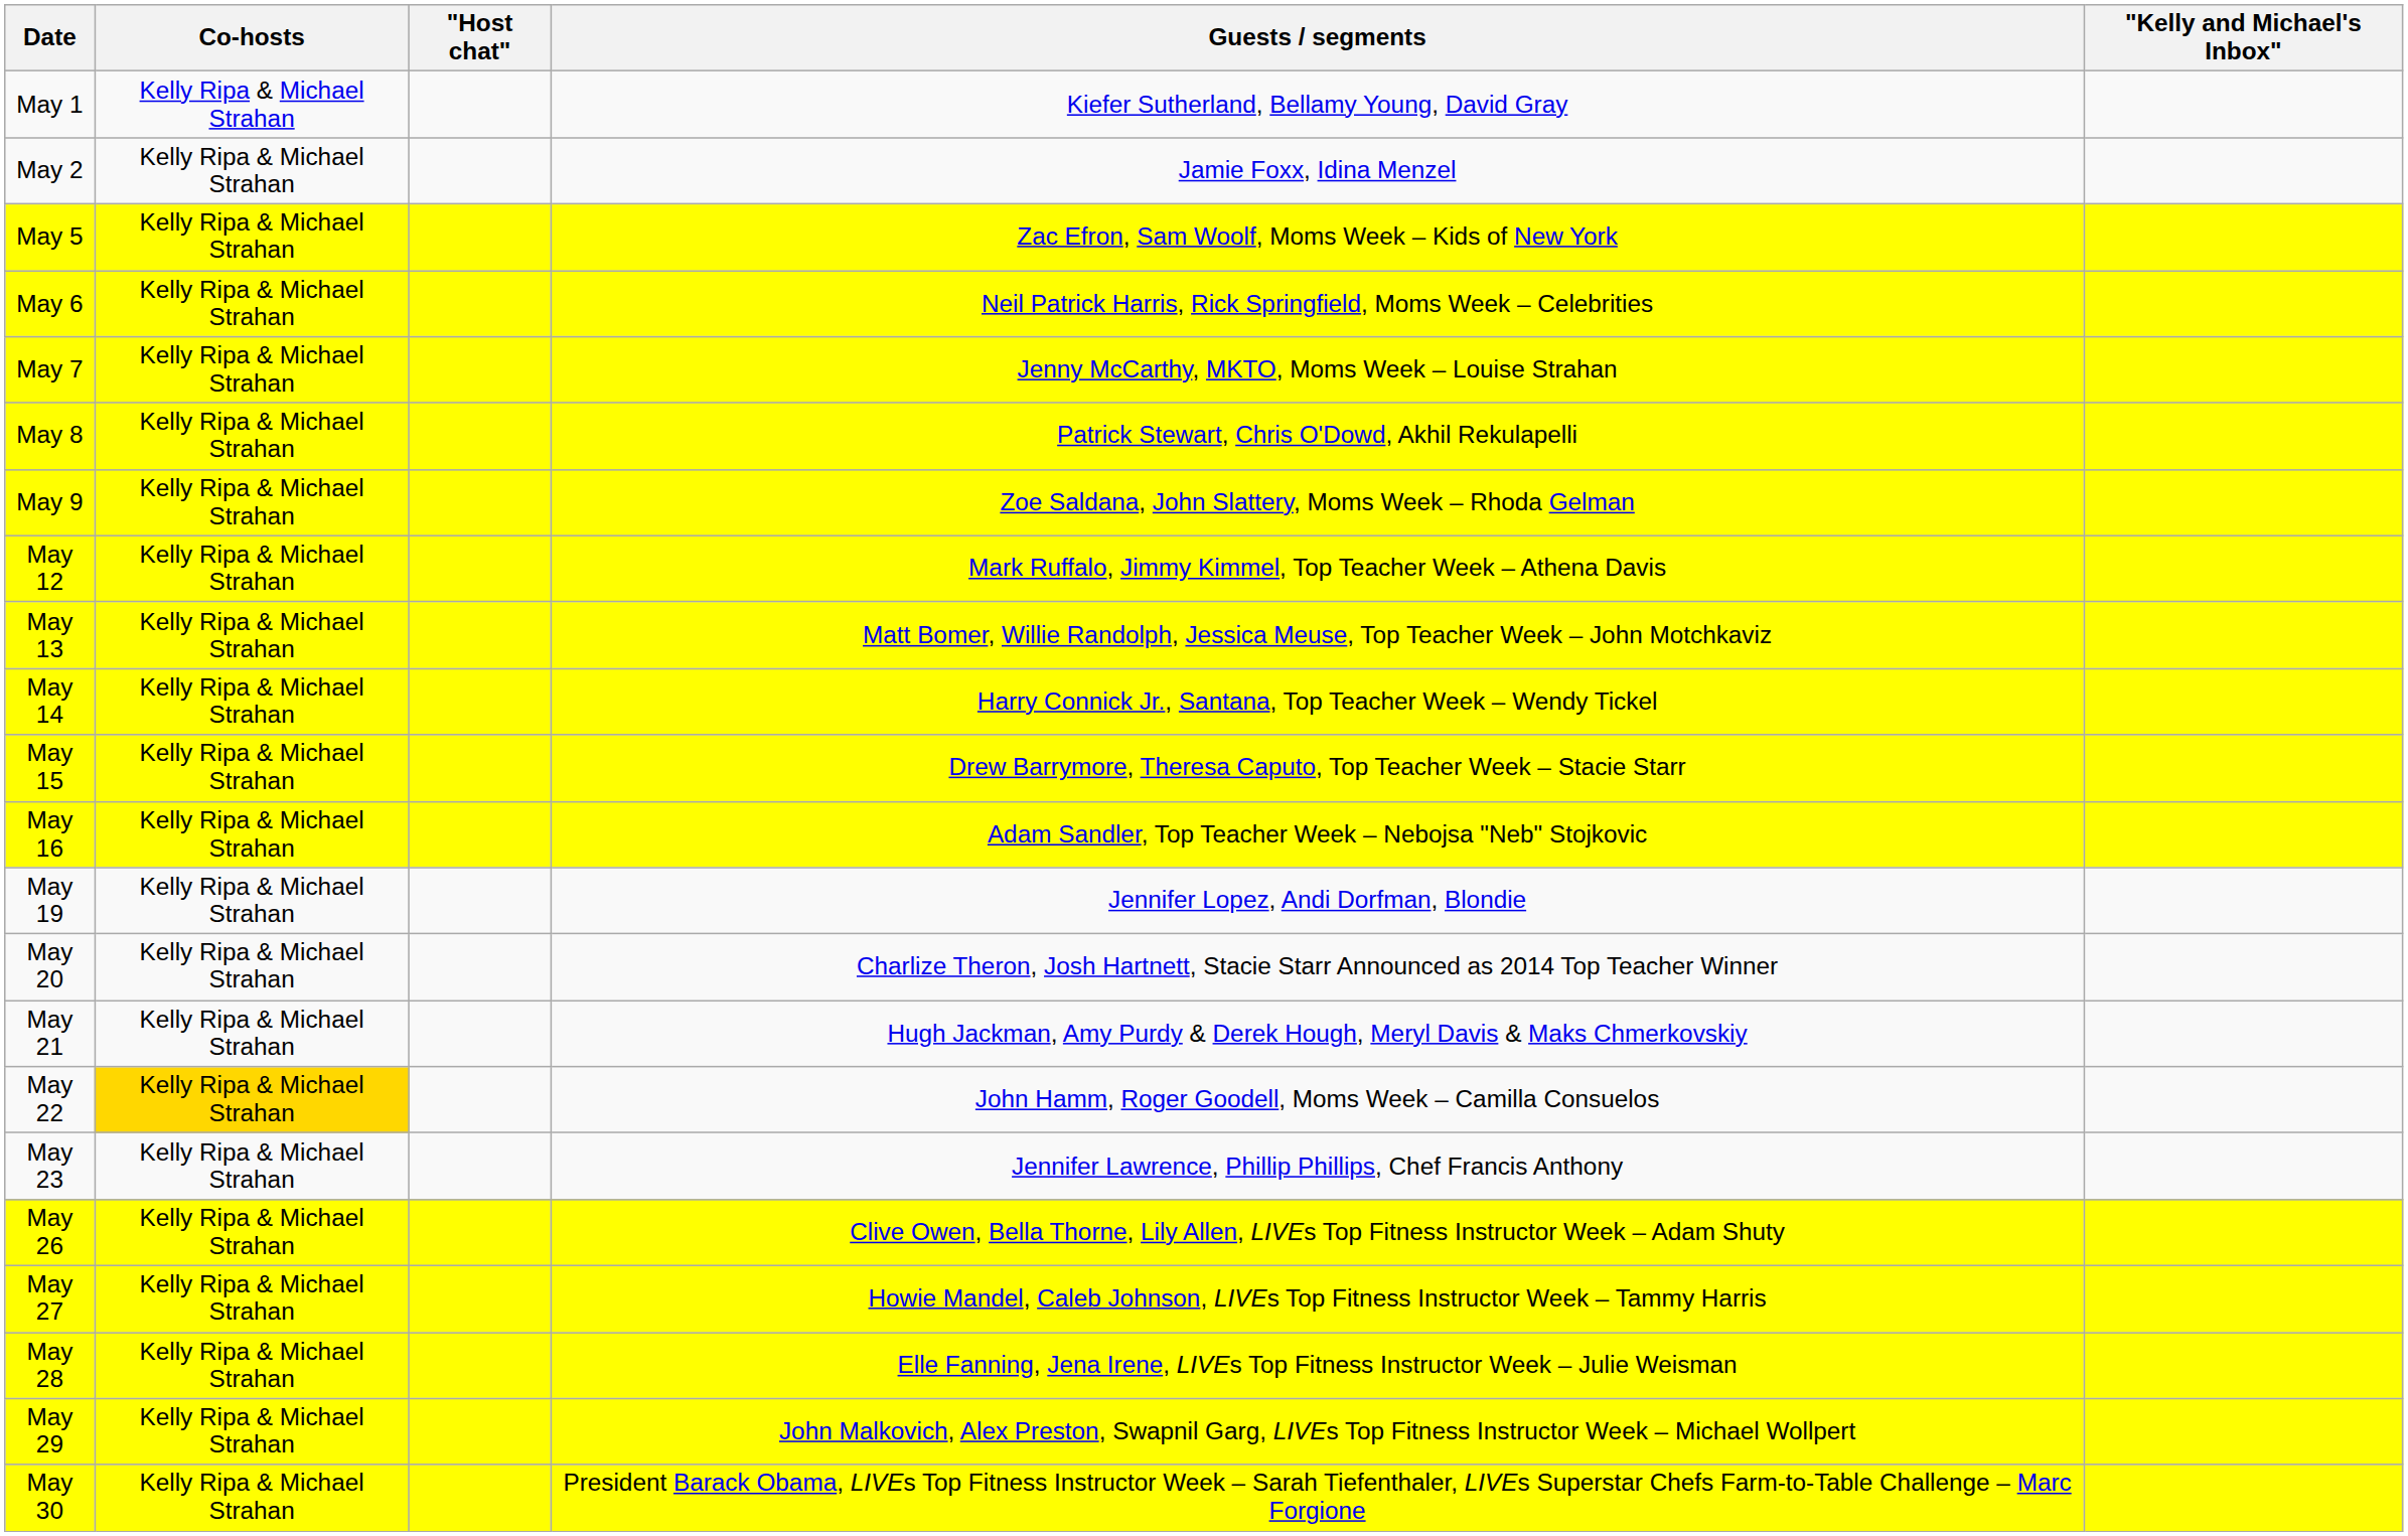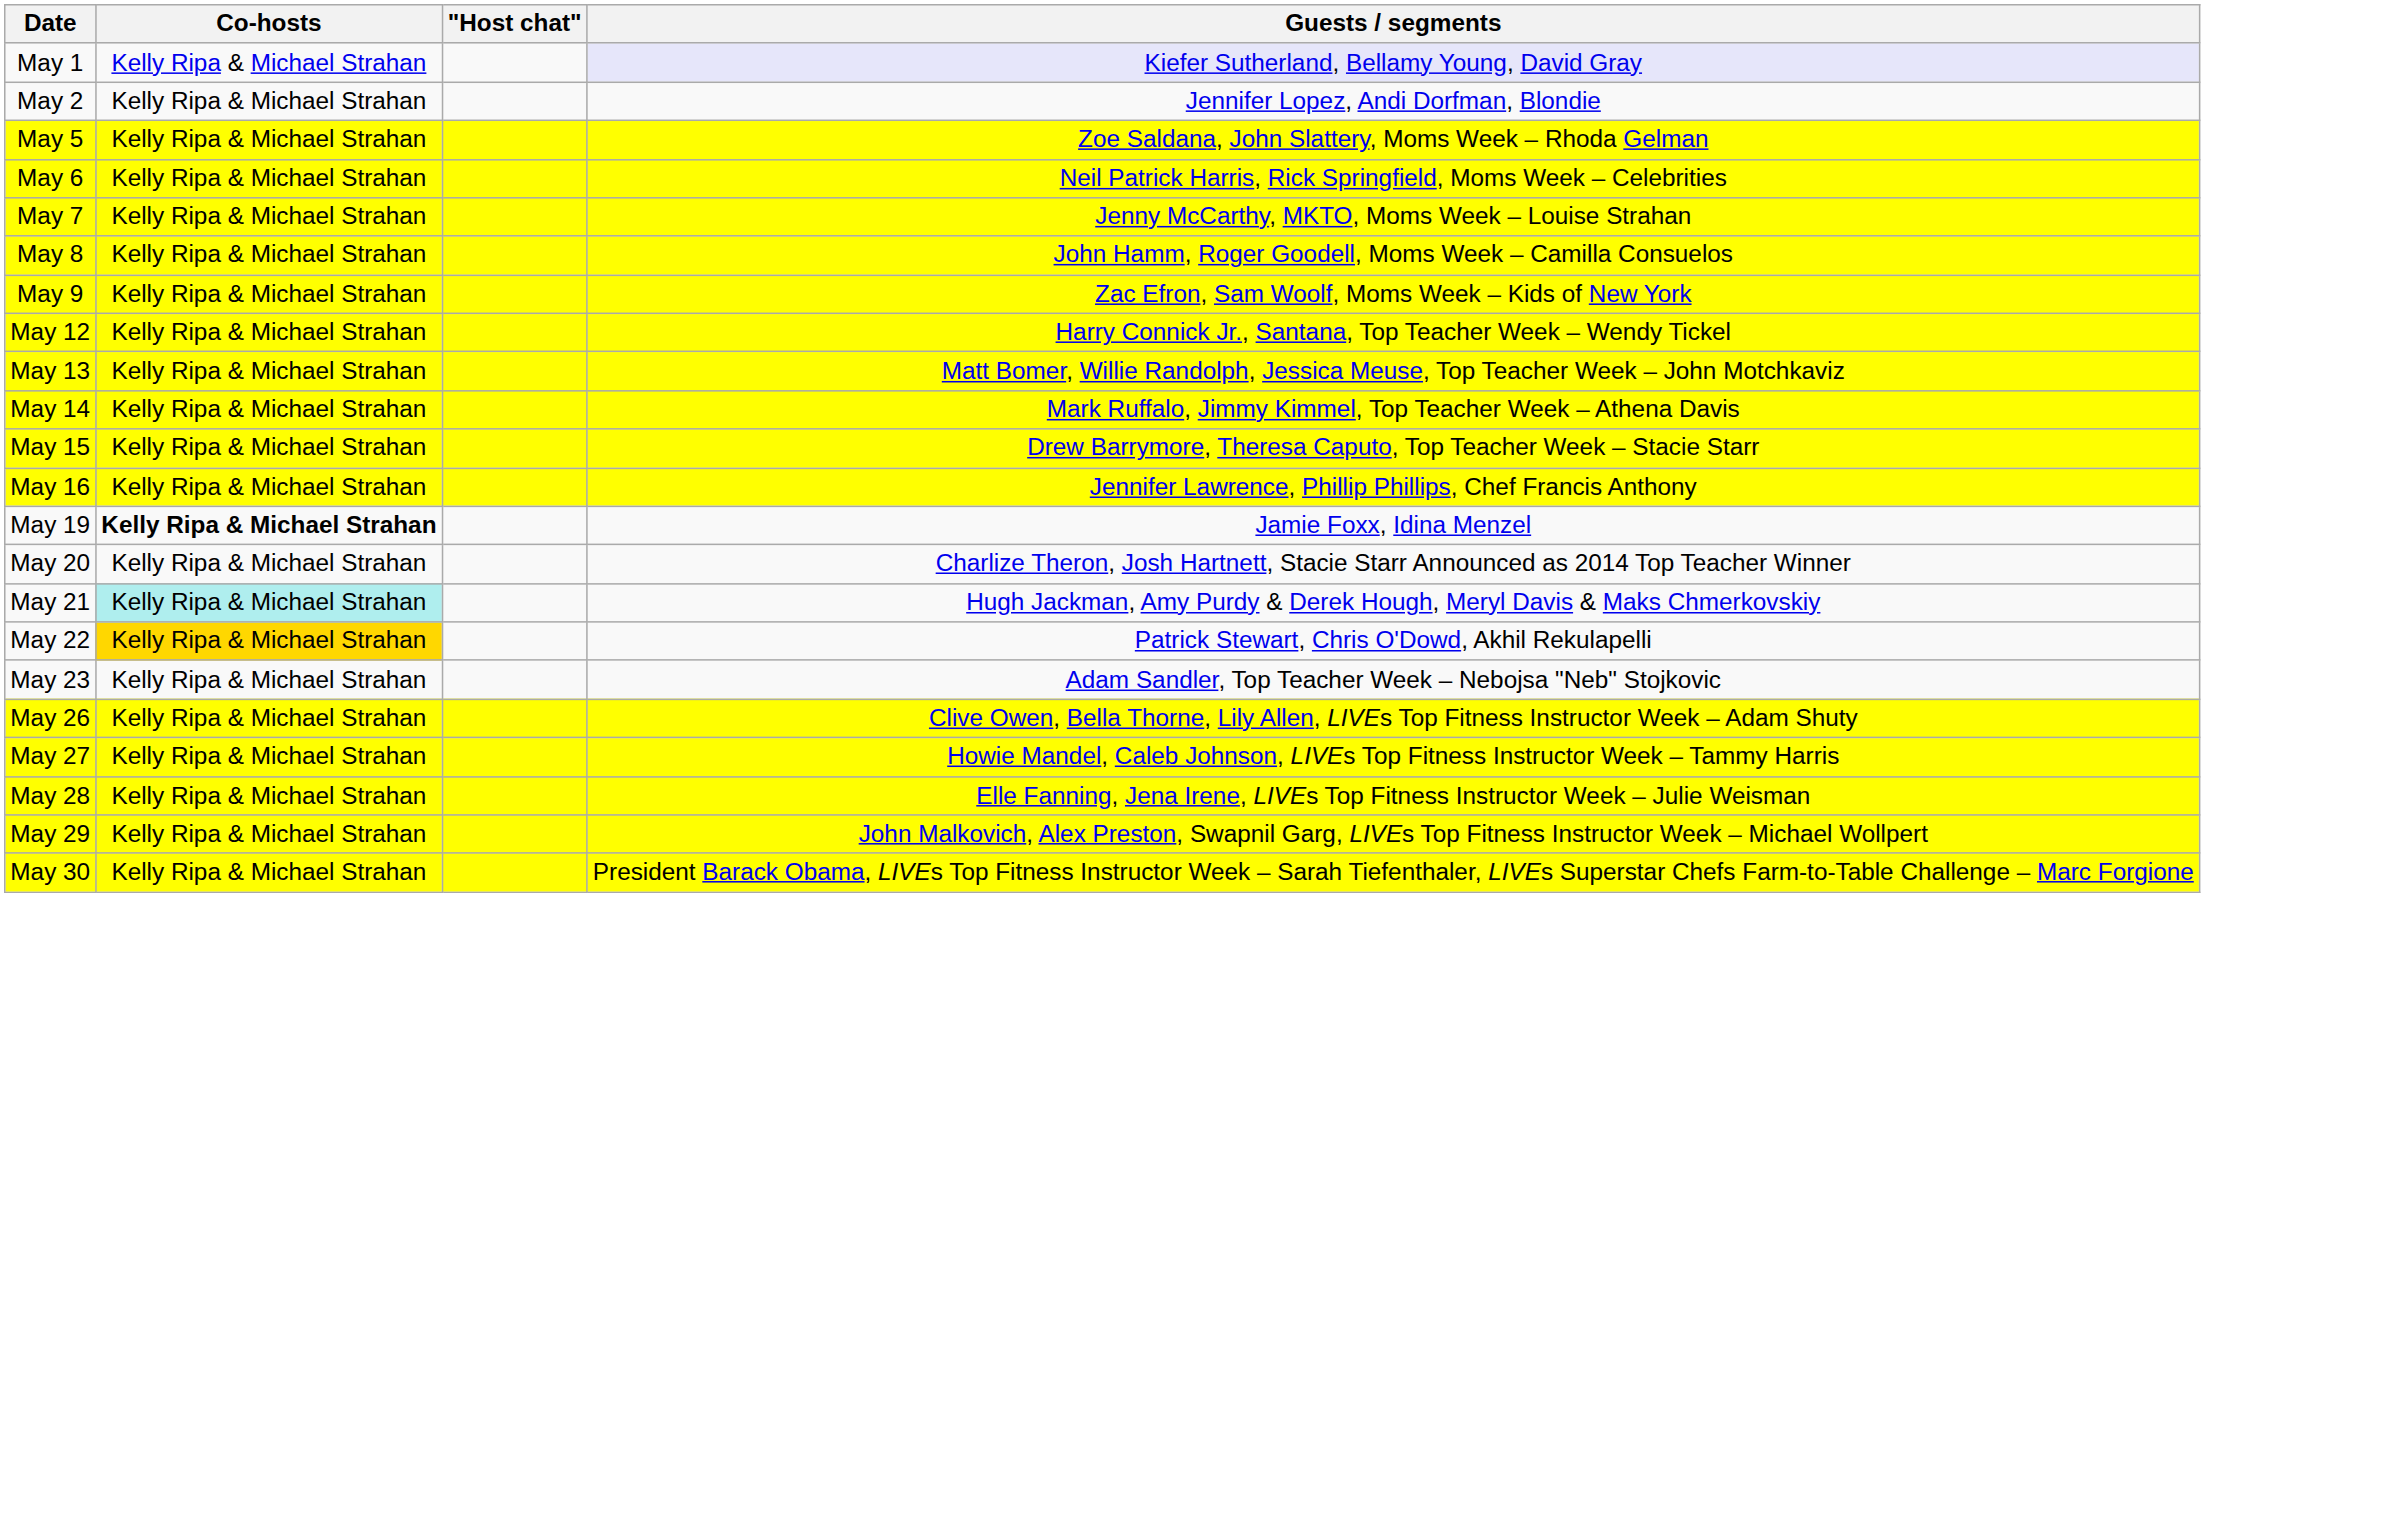- column: "Kelly and Michael's Inbox"
May 1 | Guests / segments: no background -> lavender background
May 2 | Guests / segments: Jamie Foxx, Idina Menzel -> Jennifer Lopez, Andi Dorfman, Blondie
May 5 | Guests / segments: Zac Efron, Sam Woolf, Moms Week – Kids of New York -> Zoe Saldana, John Slattery, Moms Week – Rhoda Gelman
May 8 | Guests / segments: Patrick Stewart, Chris O'Dowd, Akhil Rekulapelli -> John Hamm, Roger Goodell, Moms Week – Camilla Consuelos
May 9 | Guests / segments: Zoe Saldana, John Slattery, Moms Week – Rhoda Gelman -> Zac Efron, Sam Woolf, Moms Week – Kids of New York
May 12 | Guests / segments: Mark Ruffalo, Jimmy Kimmel, Top Teacher Week – Athena Davis -> Harry Connick Jr., Santana, Top Teacher Week – Wendy Tickel
May 14 | Guests / segments: Harry Connick Jr., Santana, Top Teacher Week – Wendy Tickel -> Mark Ruffalo, Jimmy Kimmel, Top Teacher Week – Athena Davis
May 16 | Guests / segments: Adam Sandler, Top Teacher Week – Nebojsa "Neb" Stojkovic -> Jennifer Lawrence, Phillip Phillips, Chef Francis Anthony
May 19 | Co-hosts: normal -> bold
May 19 | Guests / segments: Jennifer Lopez, Andi Dorfman, Blondie -> Jamie Foxx, Idina Menzel
May 21 | Co-hosts: no background -> paleturquoise background
May 22 | Guests / segments: John Hamm, Roger Goodell, Moms Week – Camilla Consuelos -> Patrick Stewart, Chris O'Dowd, Akhil Rekulapelli
May 23 | Guests / segments: Jennifer Lawrence, Phillip Phillips, Chef Francis Anthony -> Adam Sandler, Top Teacher Week – Nebojsa "Neb" Stojkovic
